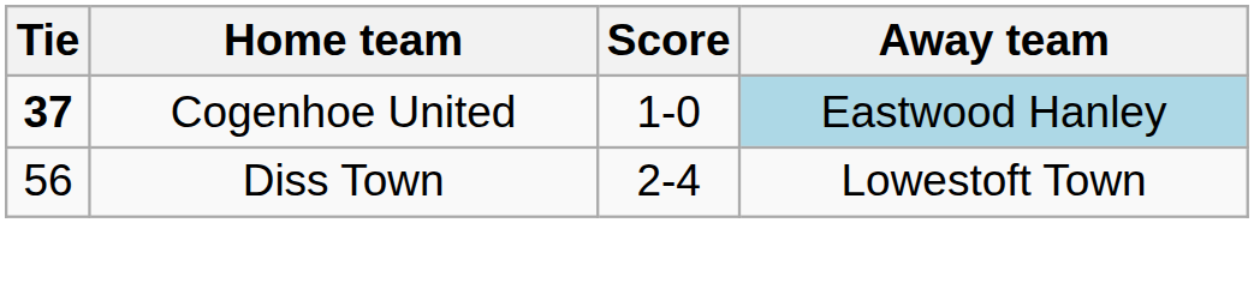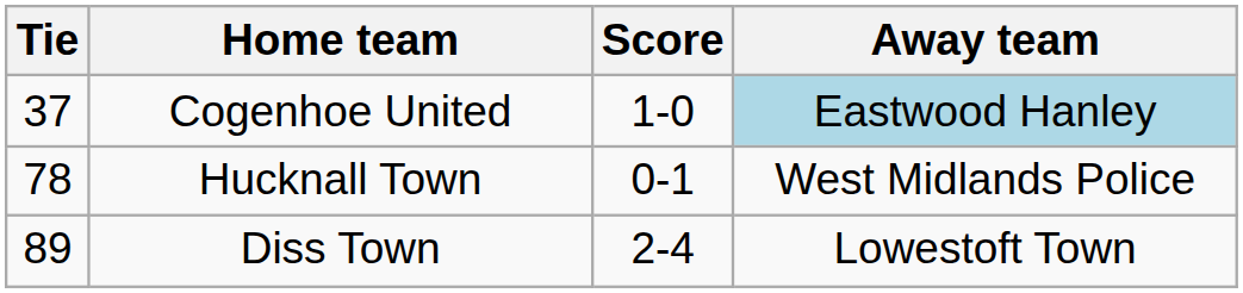Cogenhoe United | Tie: bold -> normal
+ row: 78 | Hucknall Town | 0-1 | West Midlands Police
Diss Town | Tie: 56 -> 89
